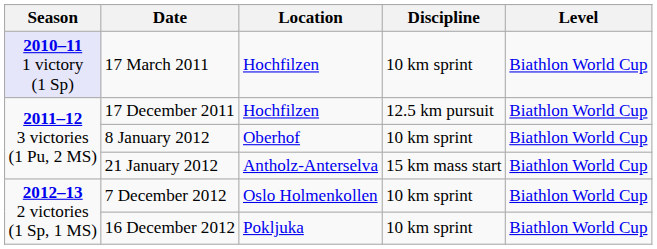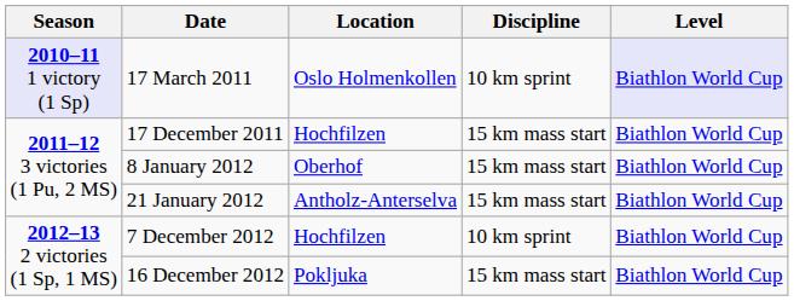17 March 2011 | Location: Hochfilzen -> Oslo Holmenkollen
17 March 2011 | Level: no background -> lavender background
17 December 2011 | Discipline: 12.5 km pursuit -> 15 km mass start
8 January 2012 | Discipline: 10 km sprint -> 15 km mass start
7 December 2012 | Location: Oslo Holmenkollen -> Hochfilzen
16 December 2012 | Discipline: 10 km sprint -> 15 km mass start
